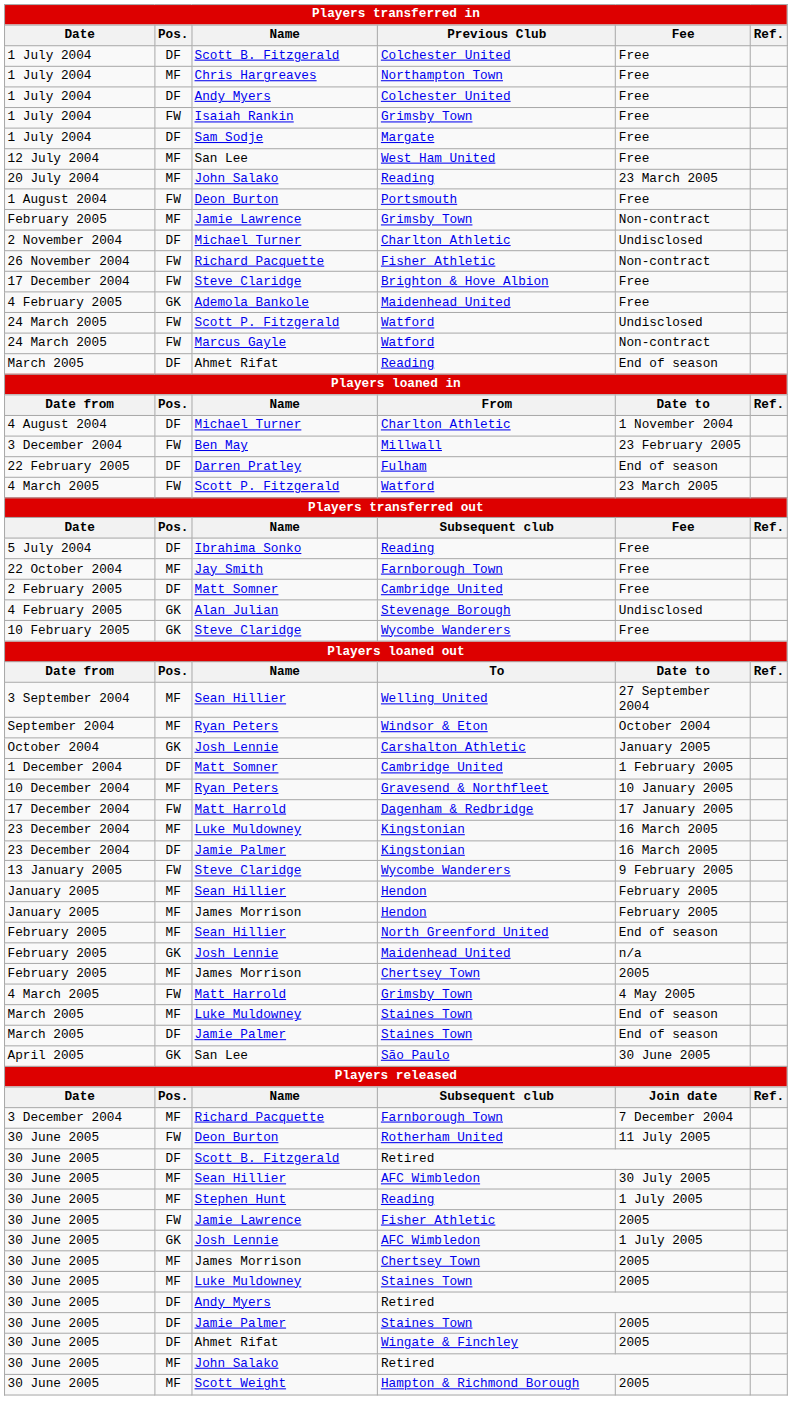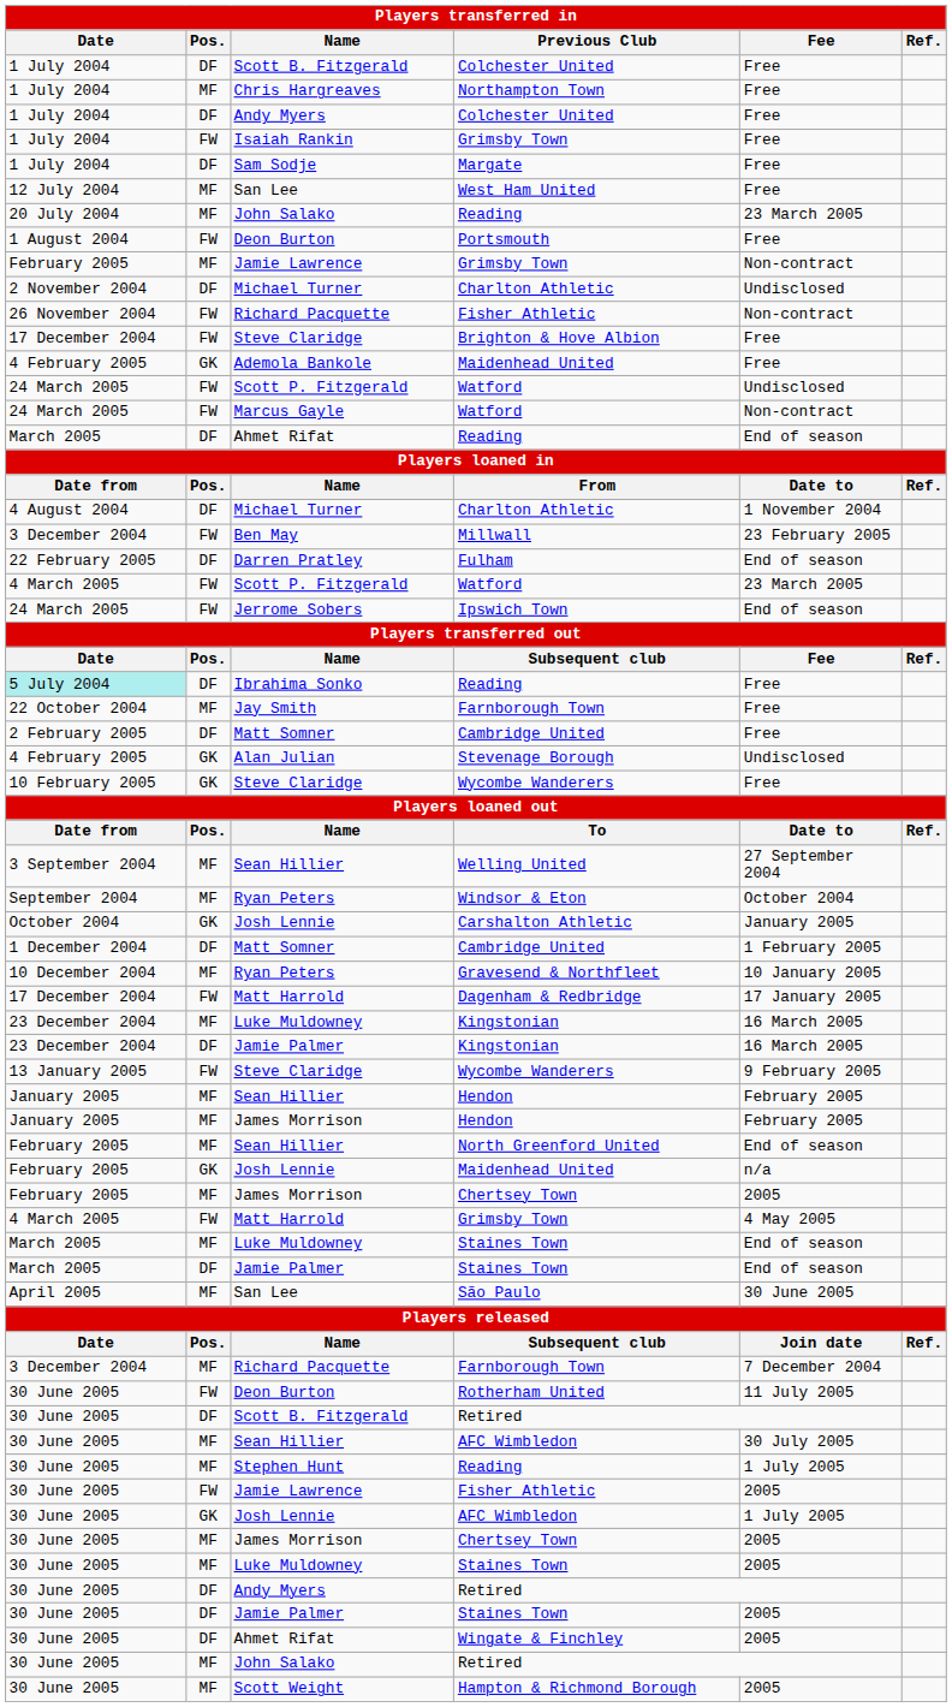+ row: 24 March 2005 | FW | Jerrome Sobers | Ipswich Town | End of season
Ibrahima Sonko / Reading | Date: no background -> paleturquoise background
São Paulo | Pos.: GK -> MF
